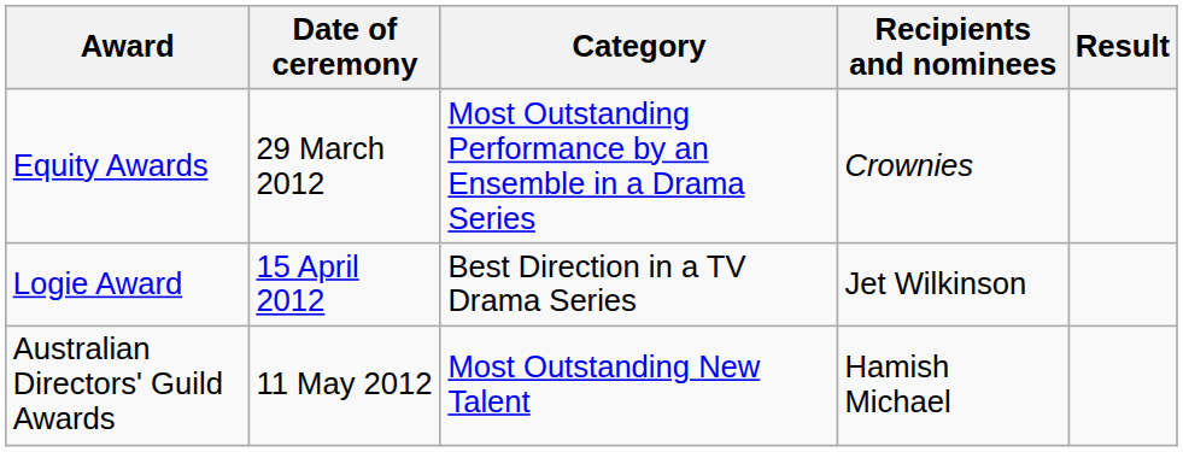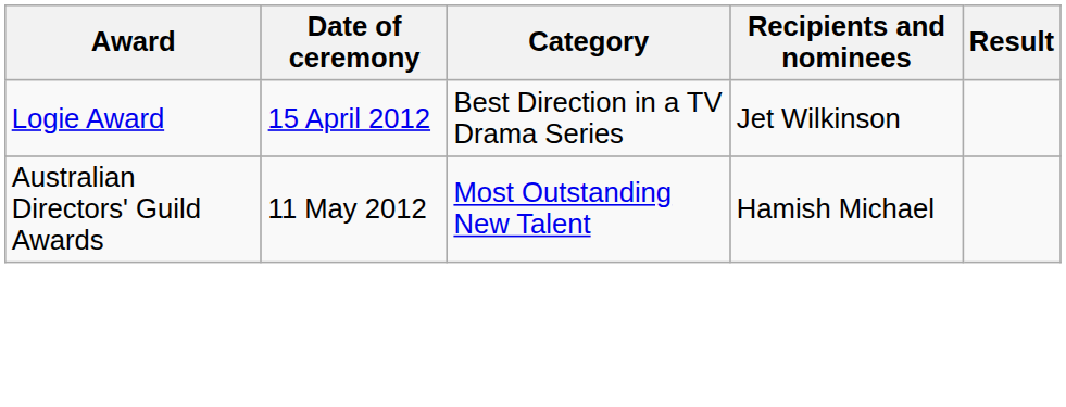- row: Equity Awards | 29 March 2012 | Most Outstanding Performance by an Ensemble in a Drama Series | Crownies
